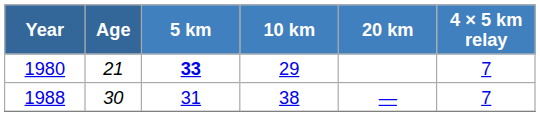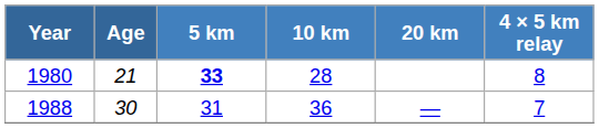1980 | 10 km: 29 -> 28
1980 | 4 × 5 km relay: 7 -> 8
1988 | 10 km: 38 -> 36
